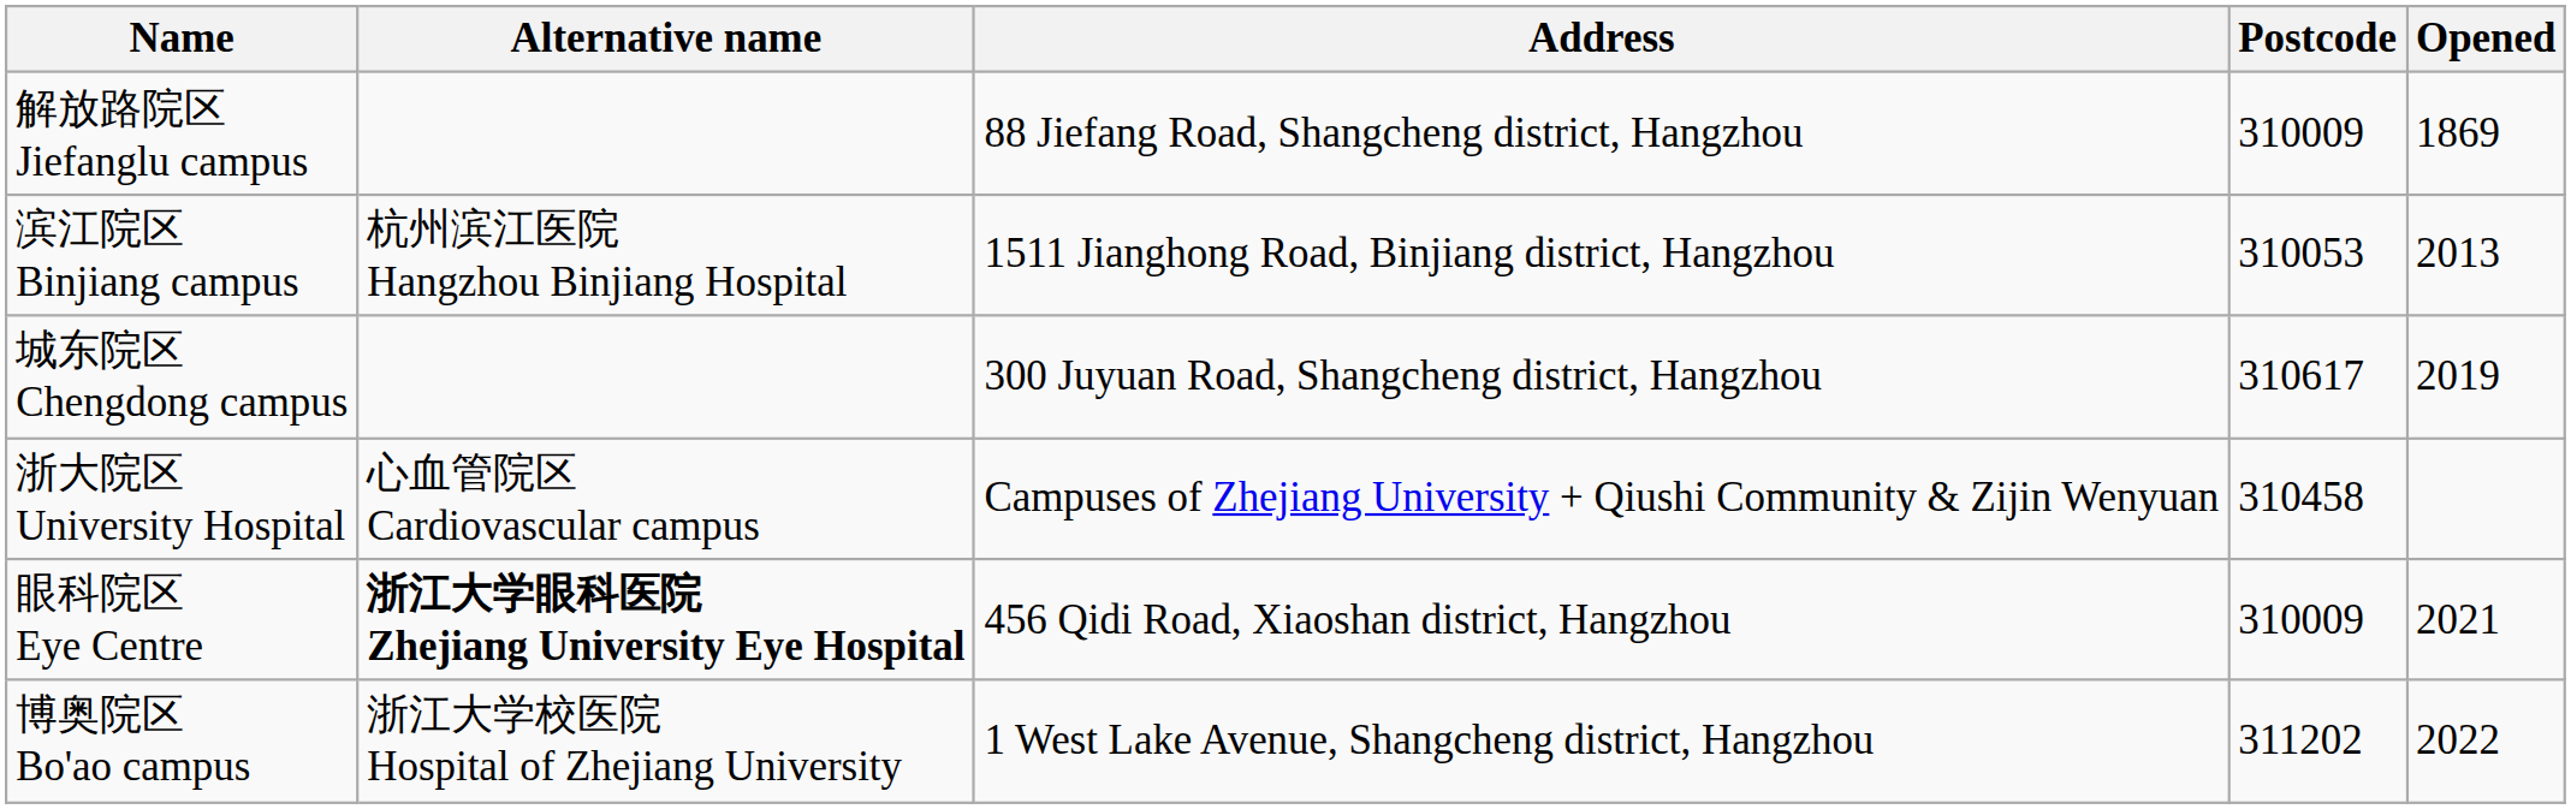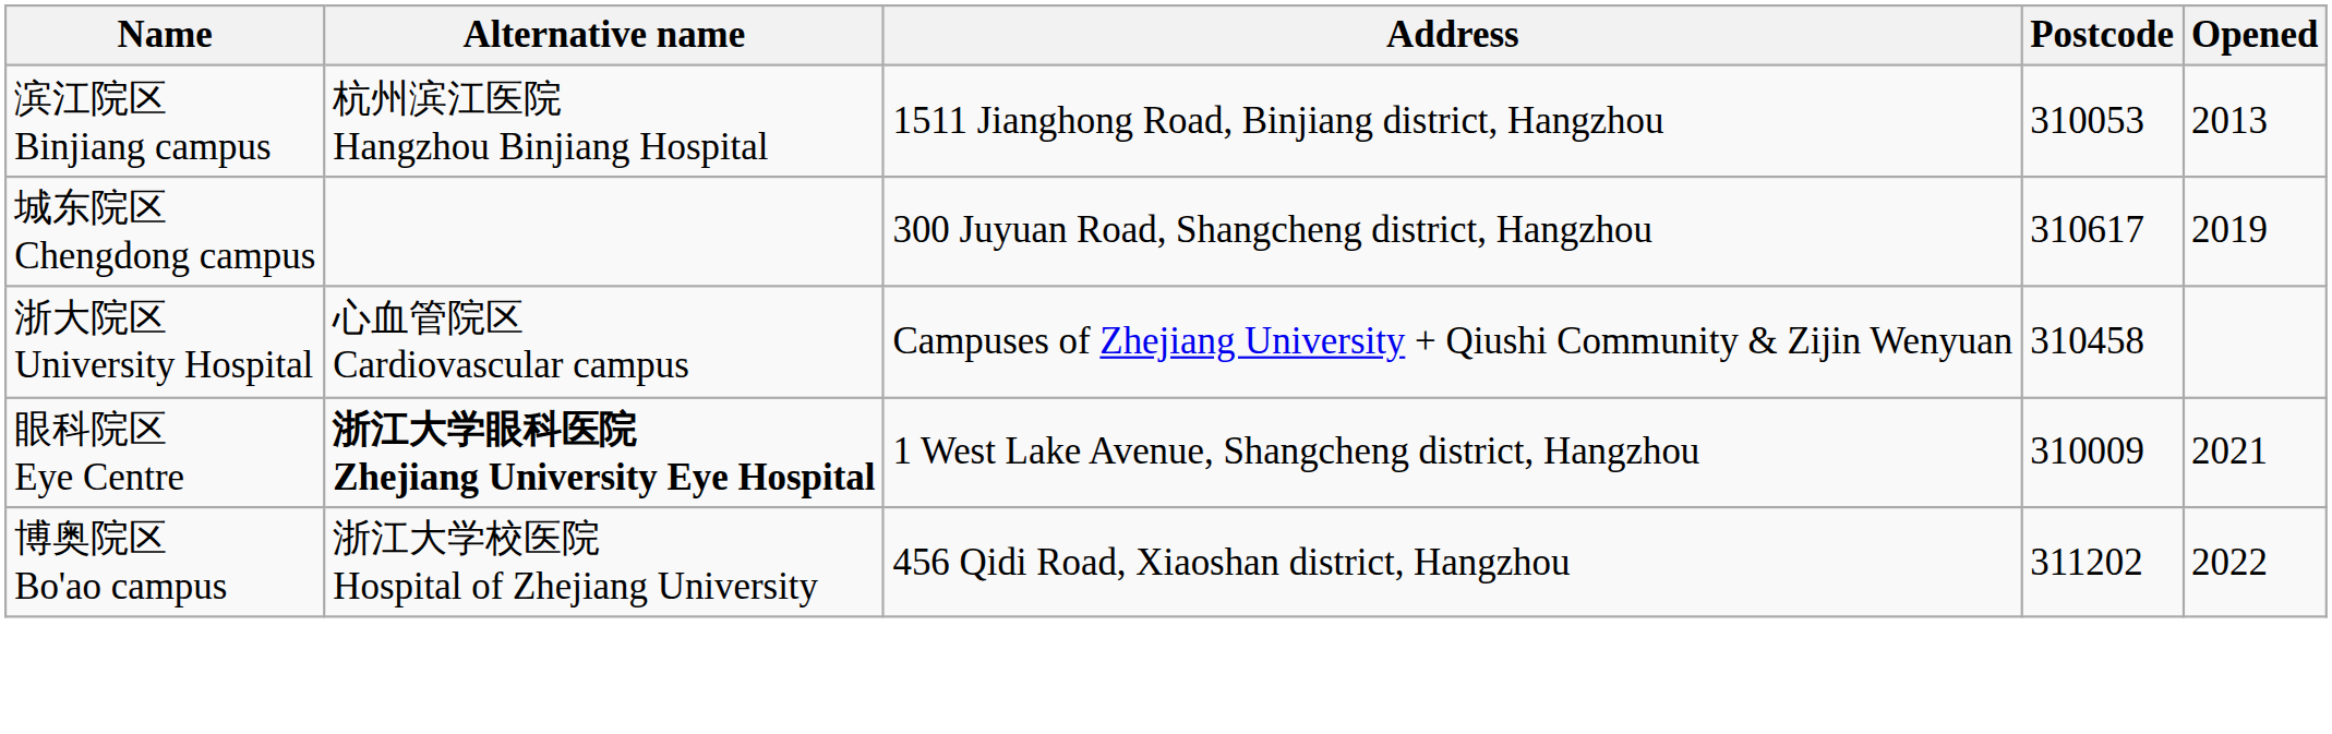- row: 解放路院区 Jiefanglu campus | 88 Jiefang Road, Shangcheng district, Hangzhou | 310009 | 1869
眼科院区 Eye Centre | Address: 456 Qidi Road, Xiaoshan district, Hangzhou -> 1 West Lake Avenue, Shangcheng district, Hangzhou
博奥院区 Bo'ao campus | Address: 1 West Lake Avenue, Shangcheng district, Hangzhou -> 456 Qidi Road, Xiaoshan district, Hangzhou
